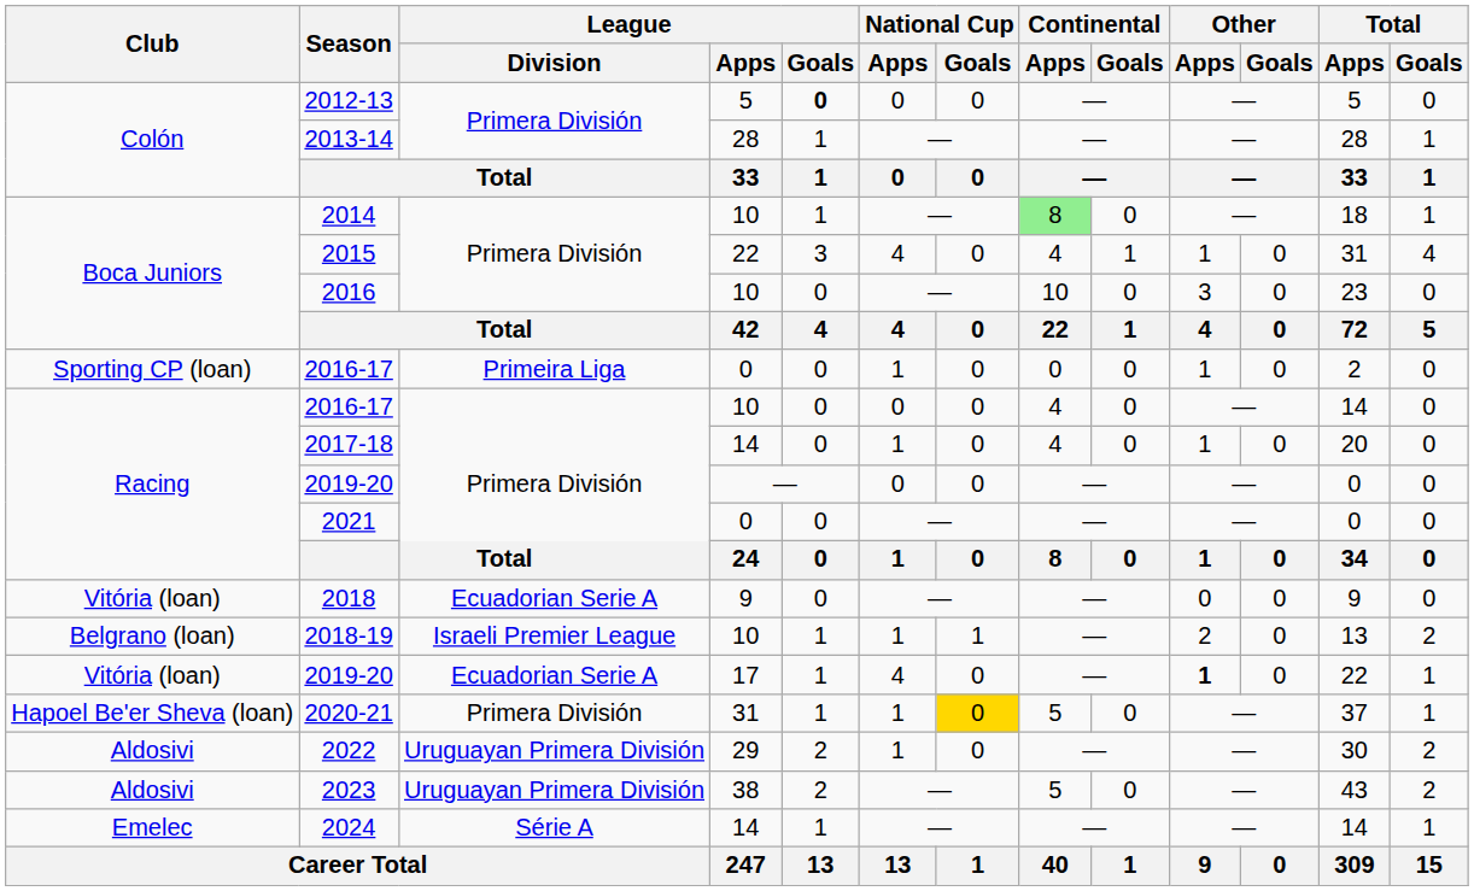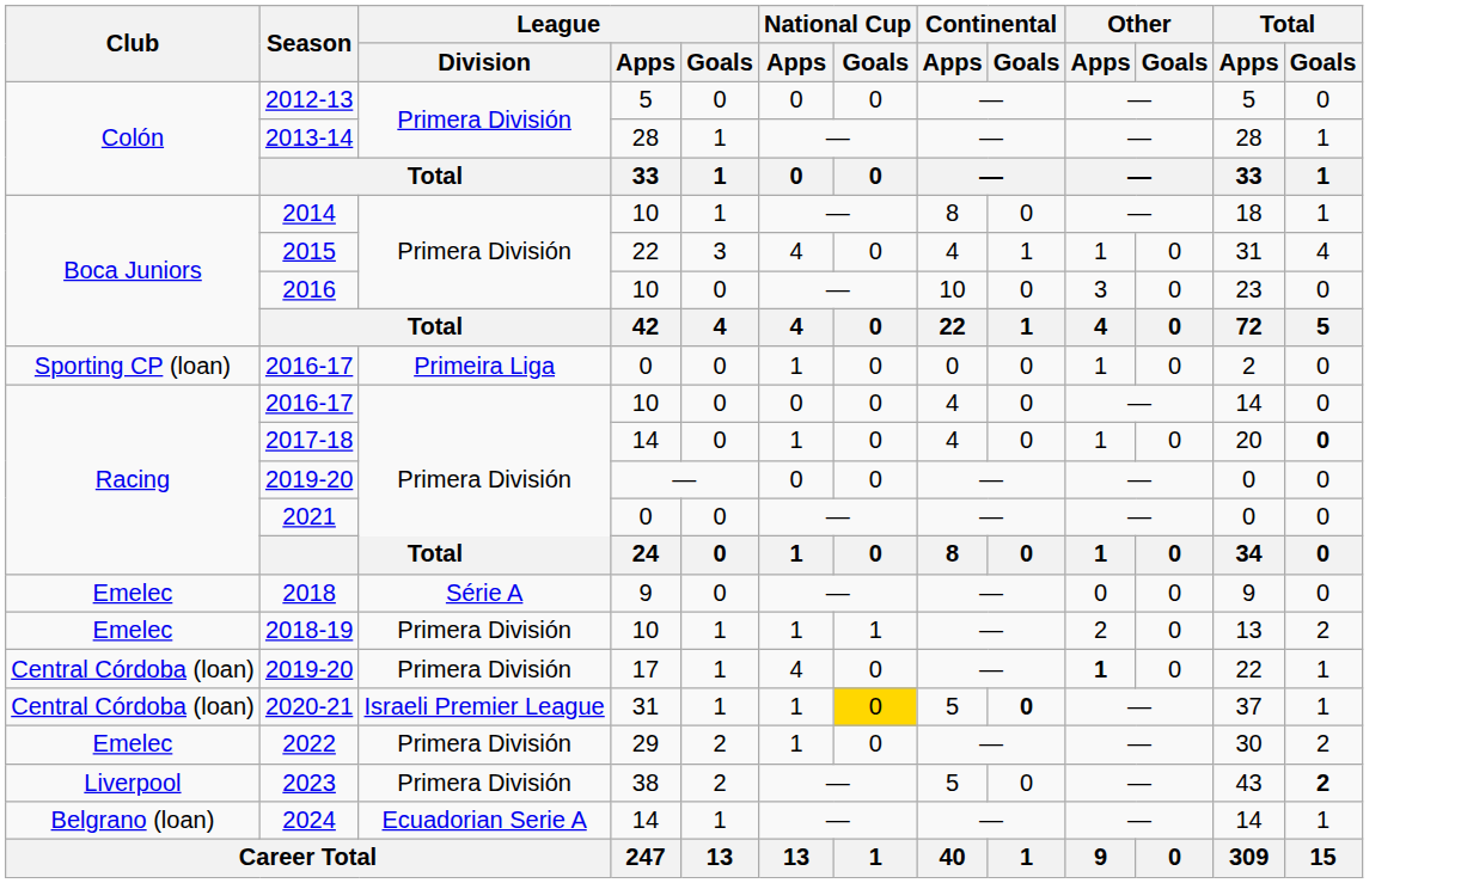2012-13 | League / Goals: bold -> normal
2014 | Continental / Apps: lightgreen background -> no background
2017-18 | Total / Goals: normal -> bold
2018 | Club: Vitória (loan) -> Emelec
2018 | League / Division: Ecuadorian Serie A -> Série A
2018-19 | Club: Belgrano (loan) -> Emelec
2018-19 | League / Division: Israeli Premier League -> Primera División
2019-20 / 17 | Club: Vitória (loan) -> Central Córdoba (loan)
2019-20 / 17 | League / Division: Ecuadorian Serie A -> Primera División
2020-21 | Club: Hapoel Be'er Sheva (loan) -> Central Córdoba (loan)
2020-21 | League / Division: Primera División -> Israeli Premier League
2020-21 | Continental / Goals: normal -> bold
2022 | Club: Aldosivi -> Emelec
2022 | League / Division: Uruguayan Primera División -> Primera División
2023 | Club: Aldosivi -> Liverpool
2023 | League / Division: Uruguayan Primera División -> Primera División
2023 | Total / Goals: normal -> bold
2024 | Club: Emelec -> Belgrano (loan)
2024 | League / Division: Série A -> Ecuadorian Serie A
